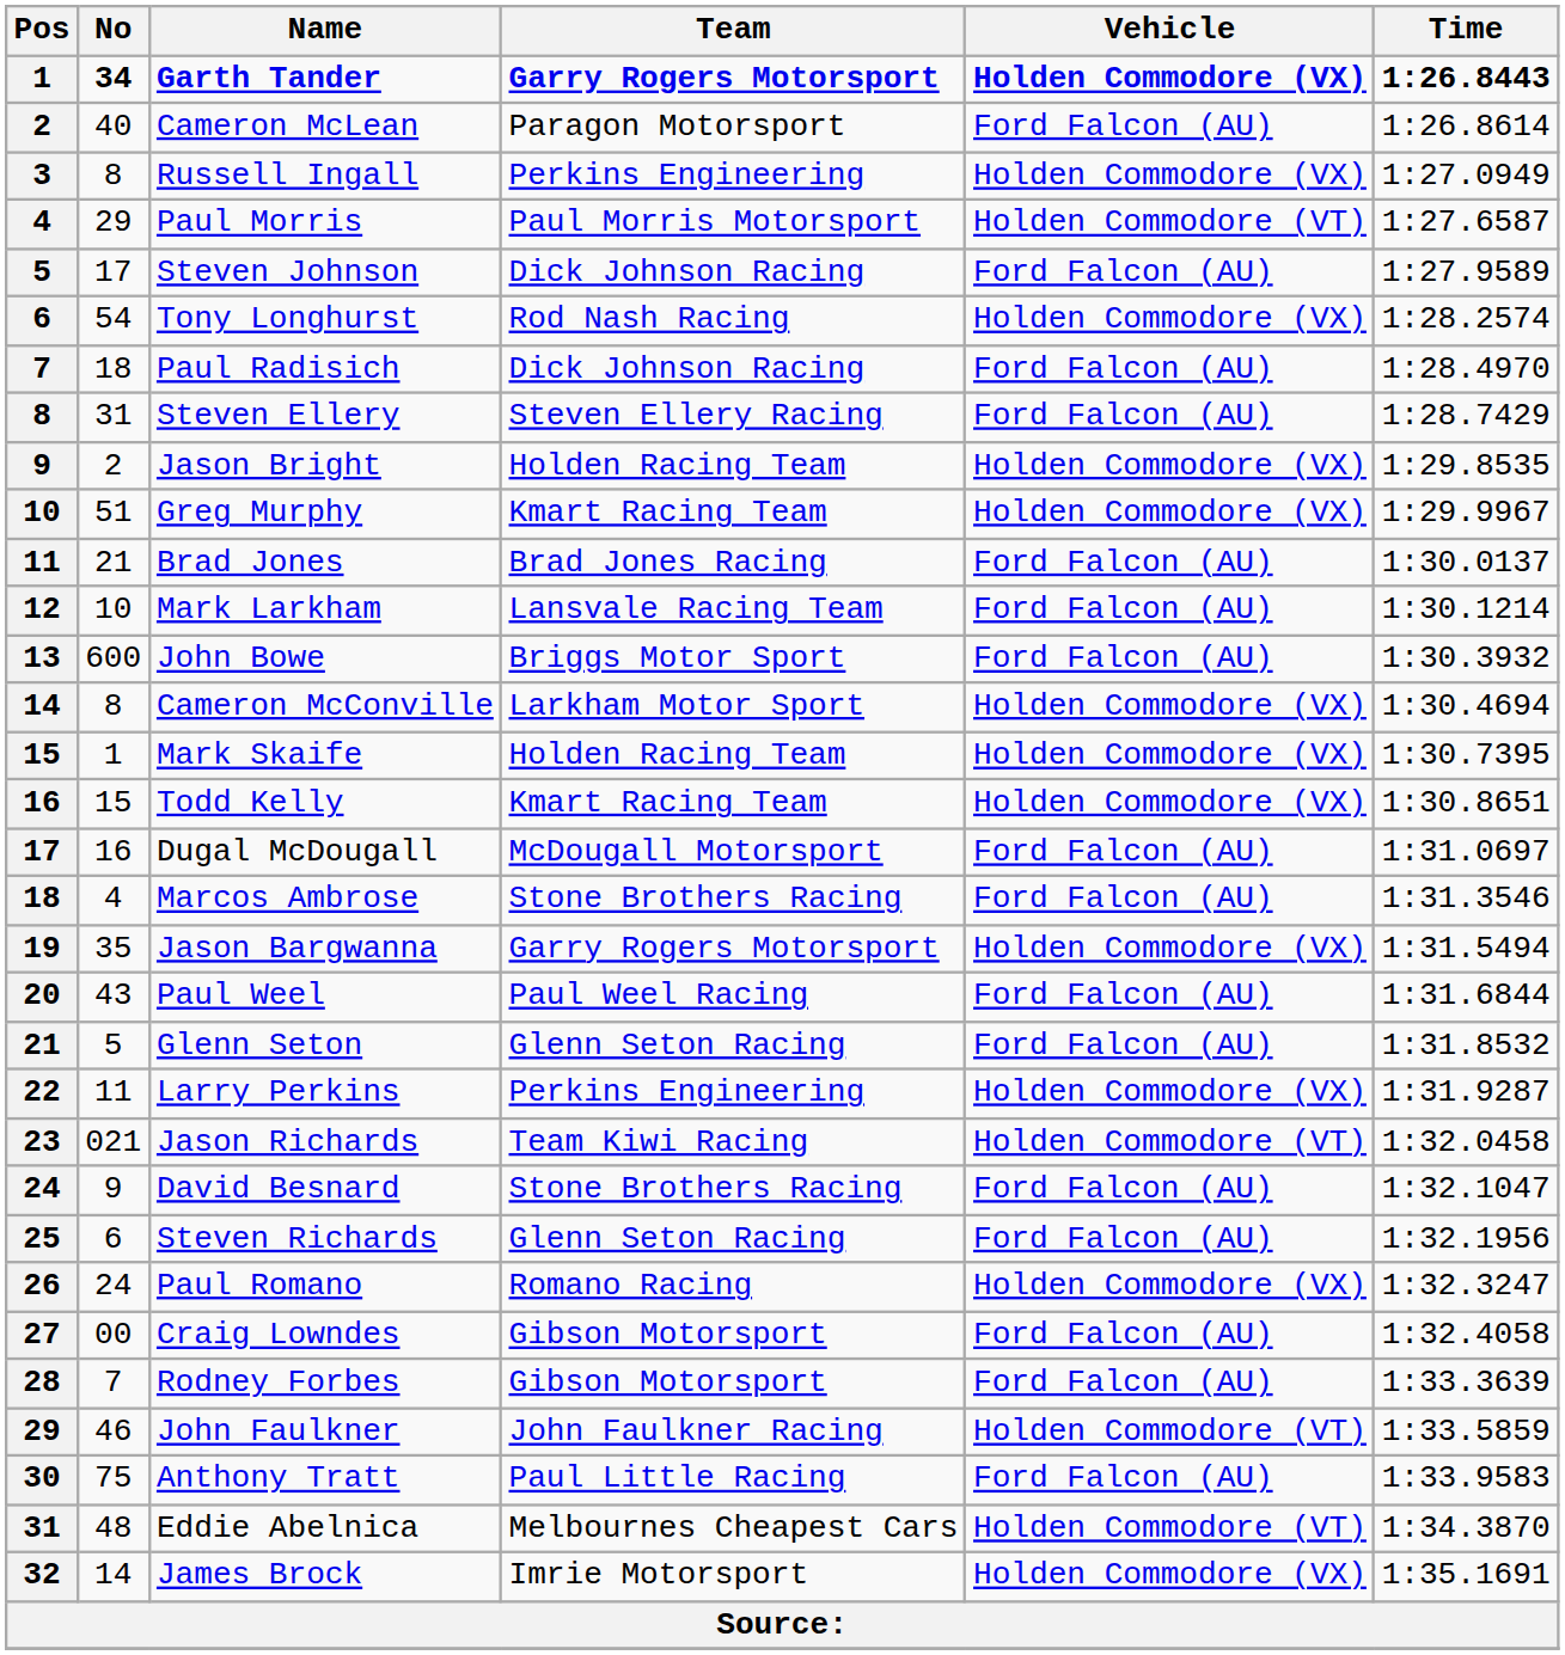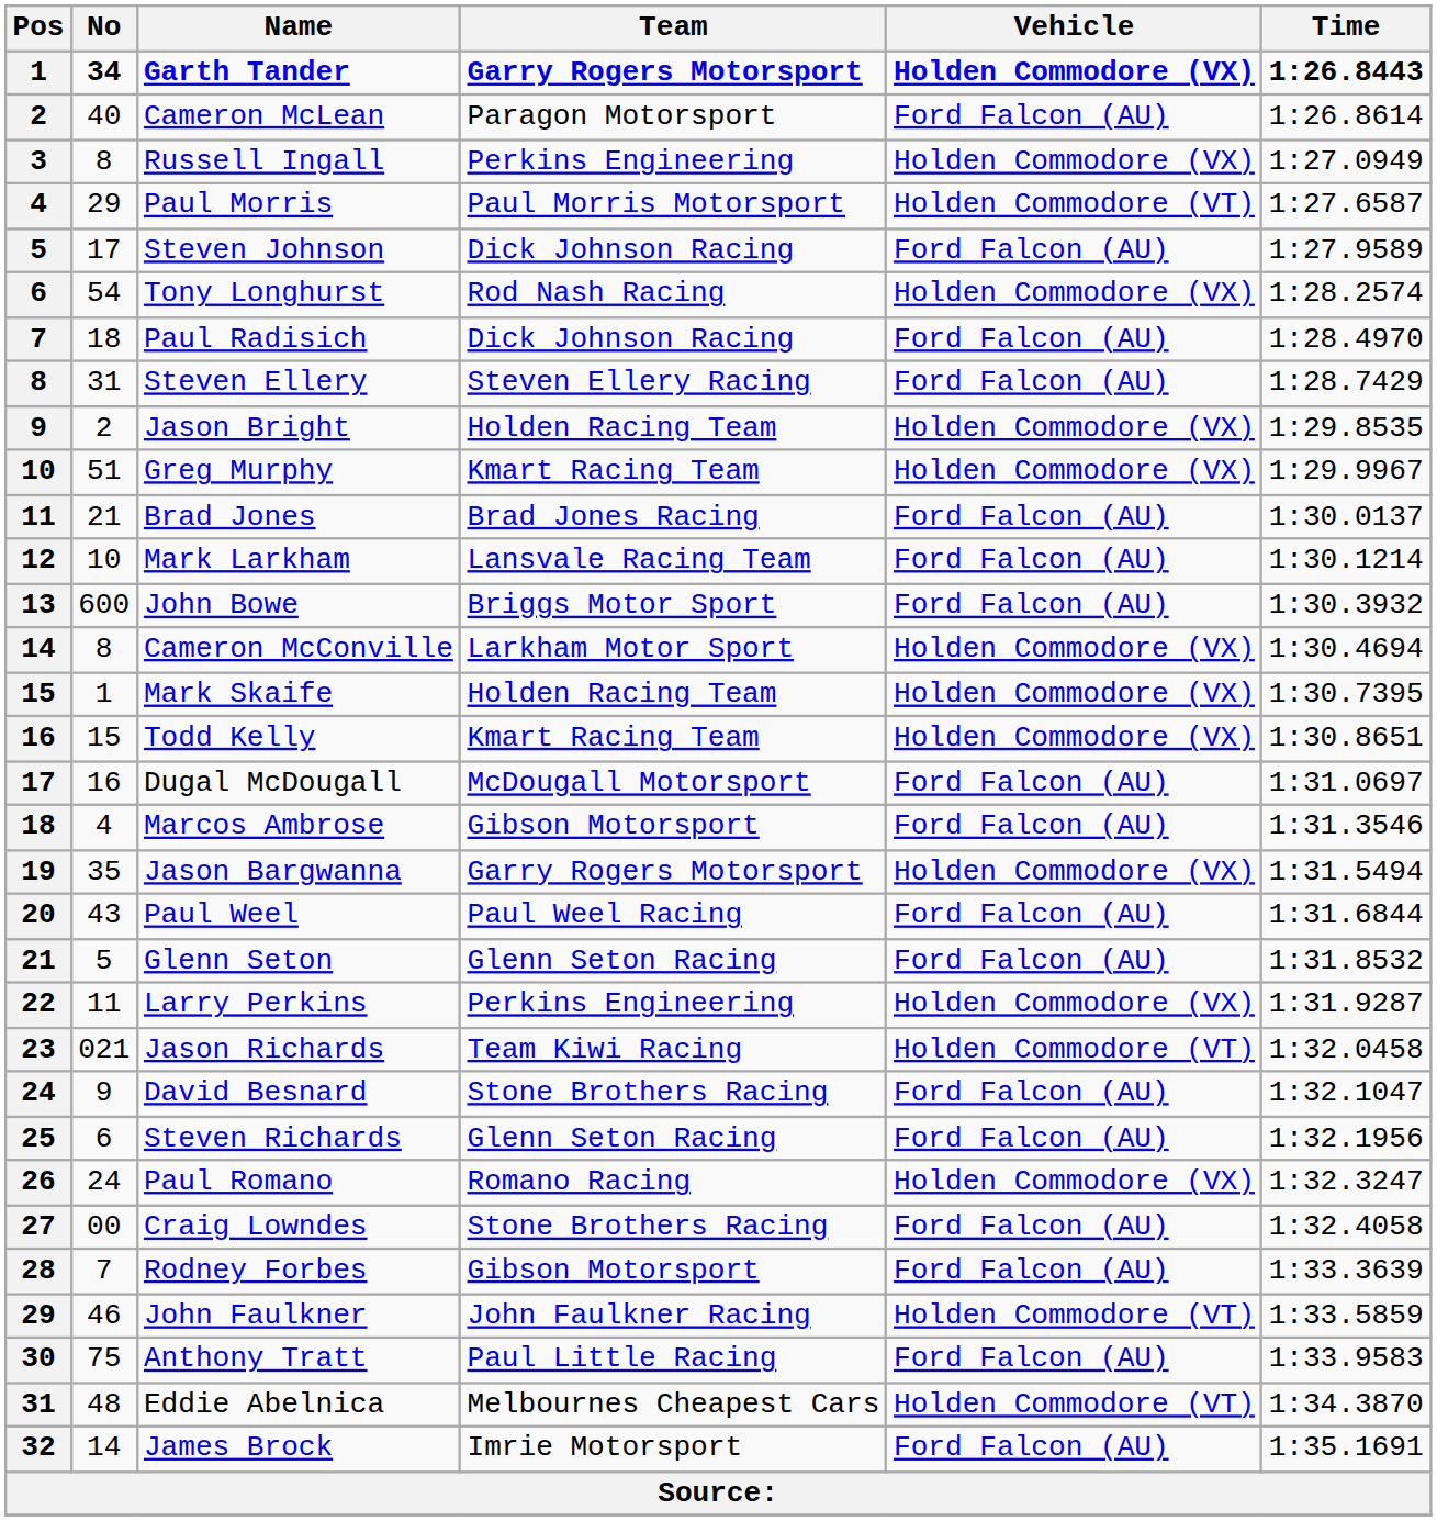Marcos Ambrose | Team: Stone Brothers Racing -> Gibson Motorsport
Craig Lowndes | Team: Gibson Motorsport -> Stone Brothers Racing
James Brock | Vehicle: Holden Commodore (VX) -> Ford Falcon (AU)
